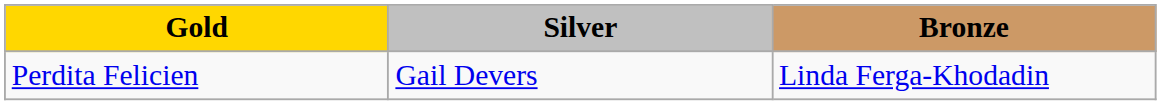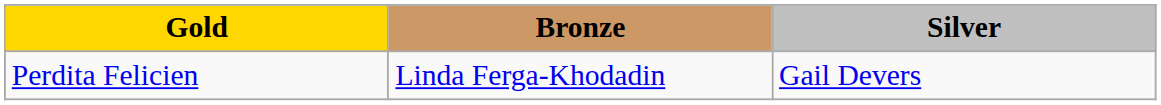columns swapped: Silver <-> Bronze
